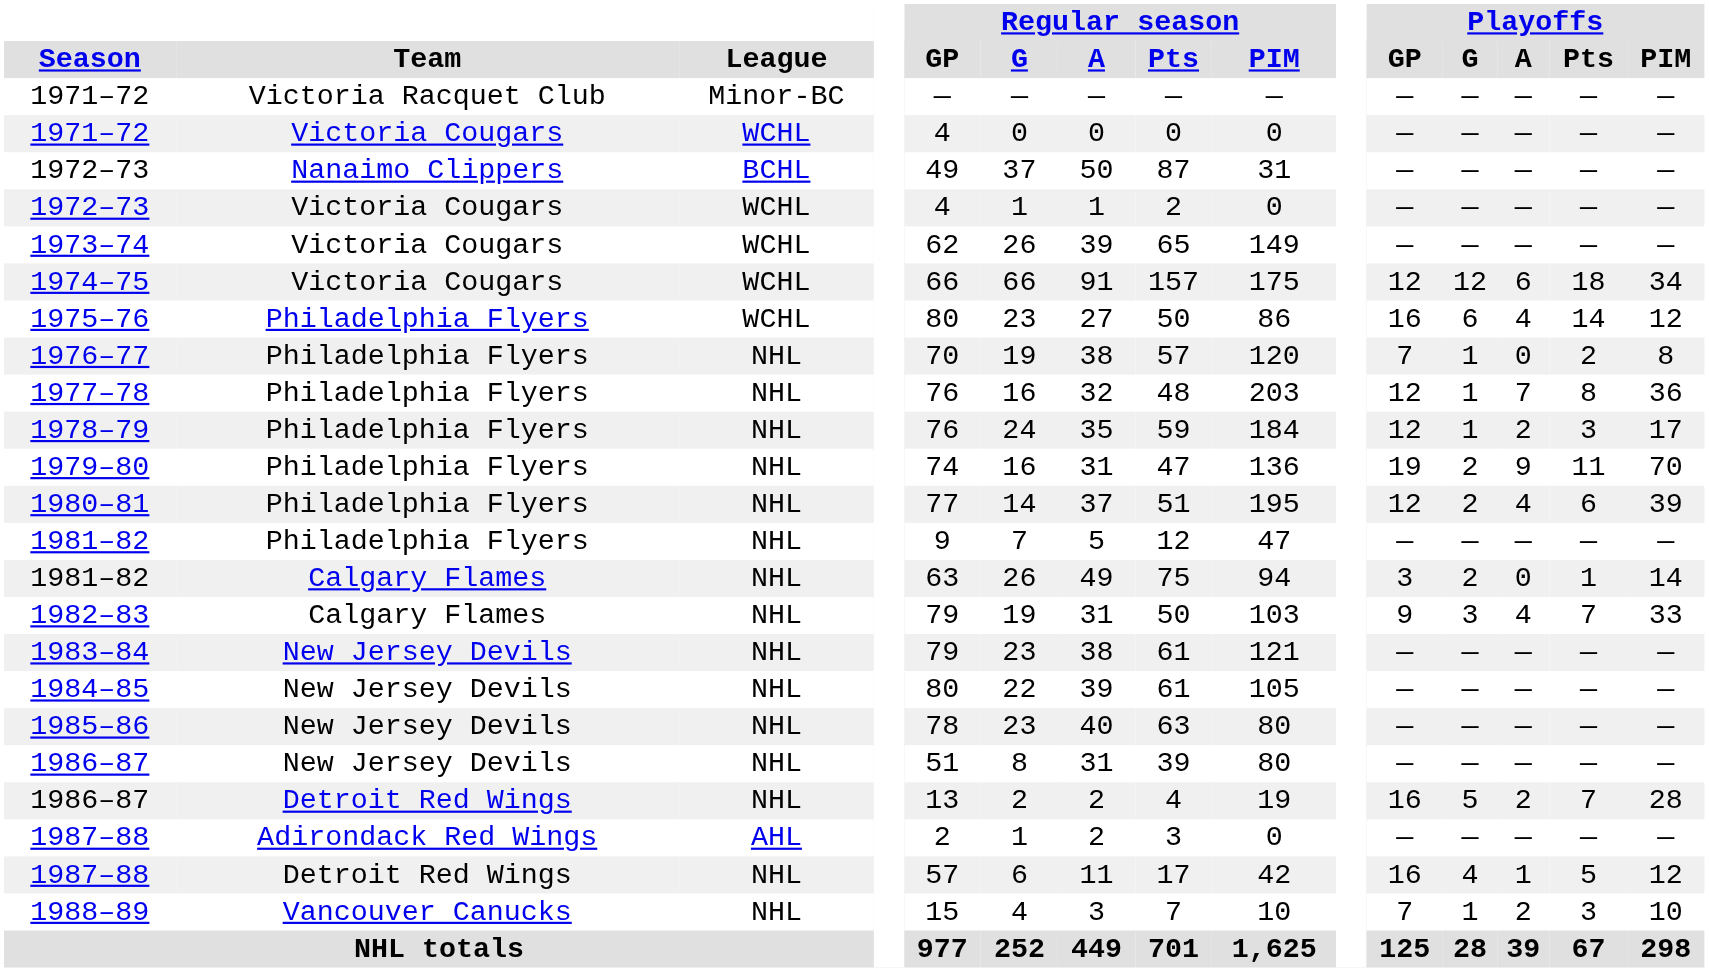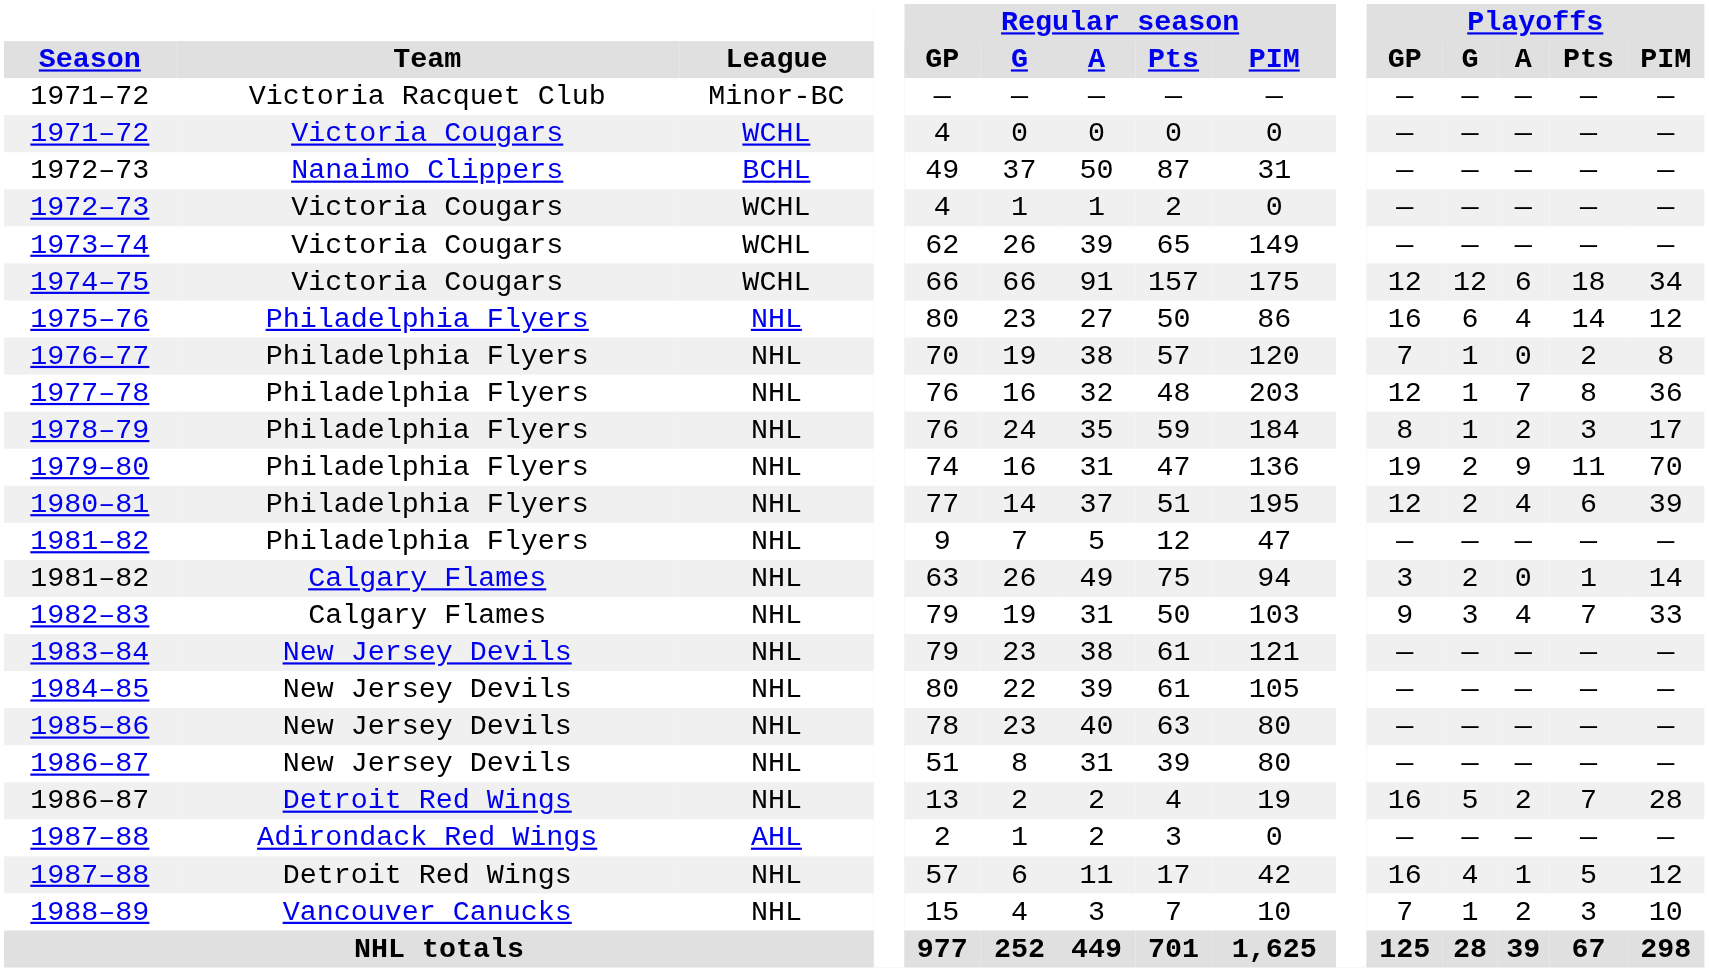1975–76 | League: WCHL -> NHL
1978–79 | Playoffs / GP: 12 -> 8
